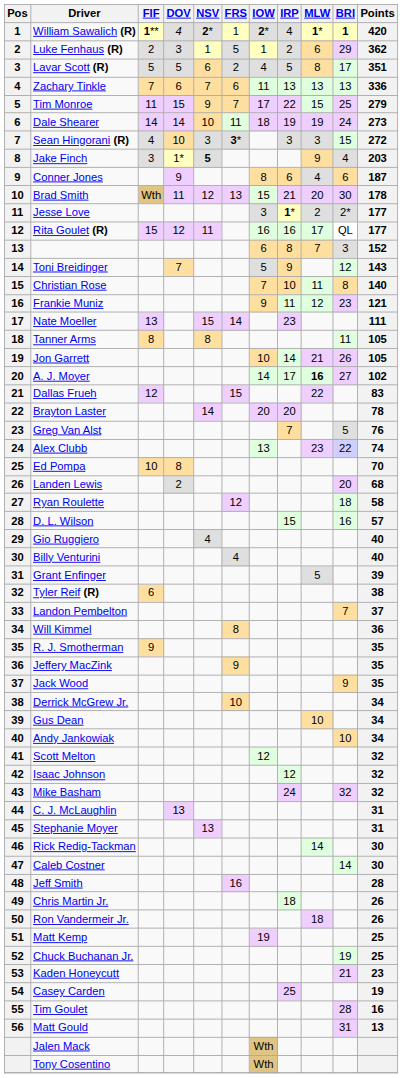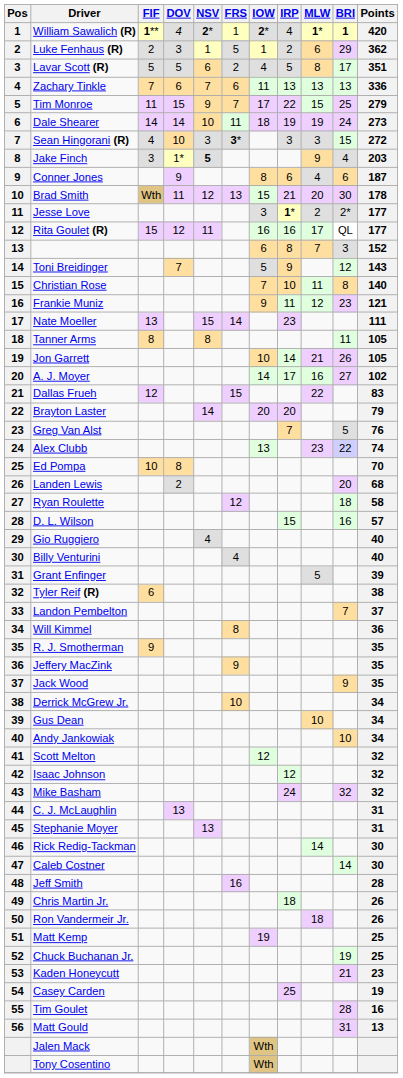A. J. Moyer | MLW: bold -> normal
Brayton Laster | Points: 78 -> 79
